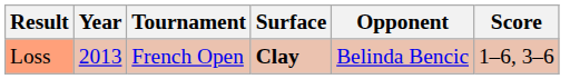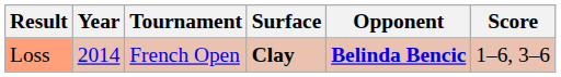Loss | Year: 2013 -> 2014
Loss | Opponent: normal -> bold
